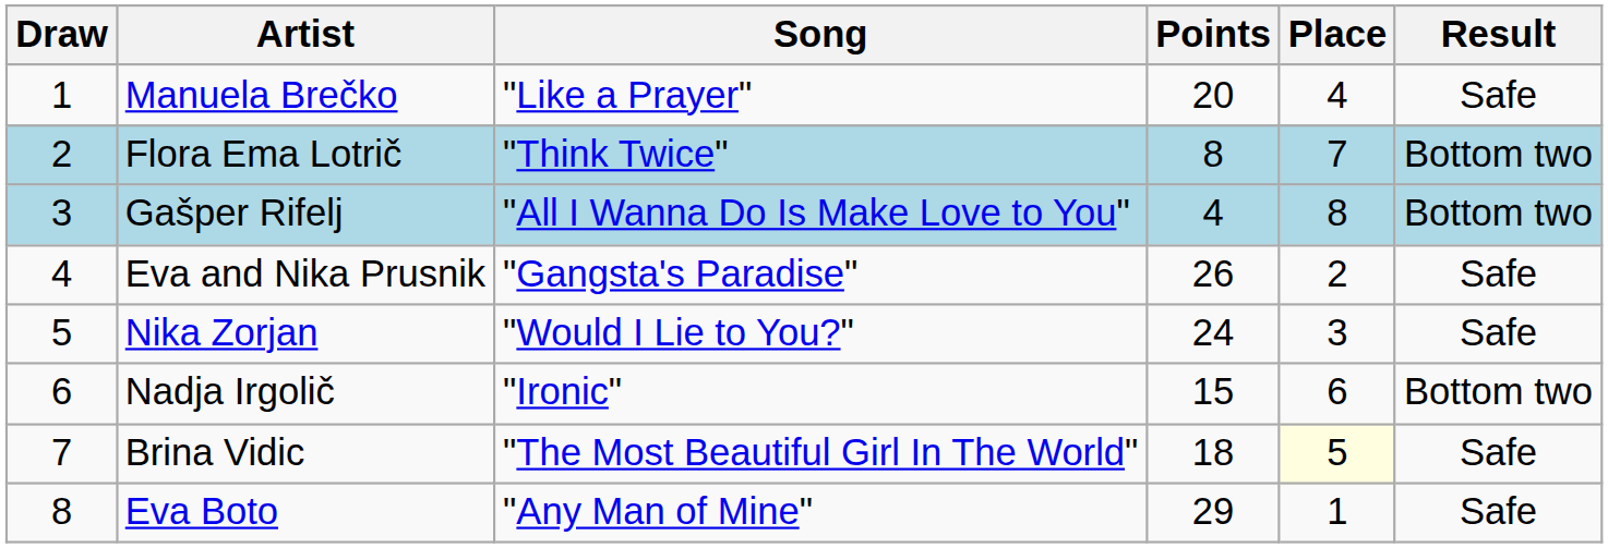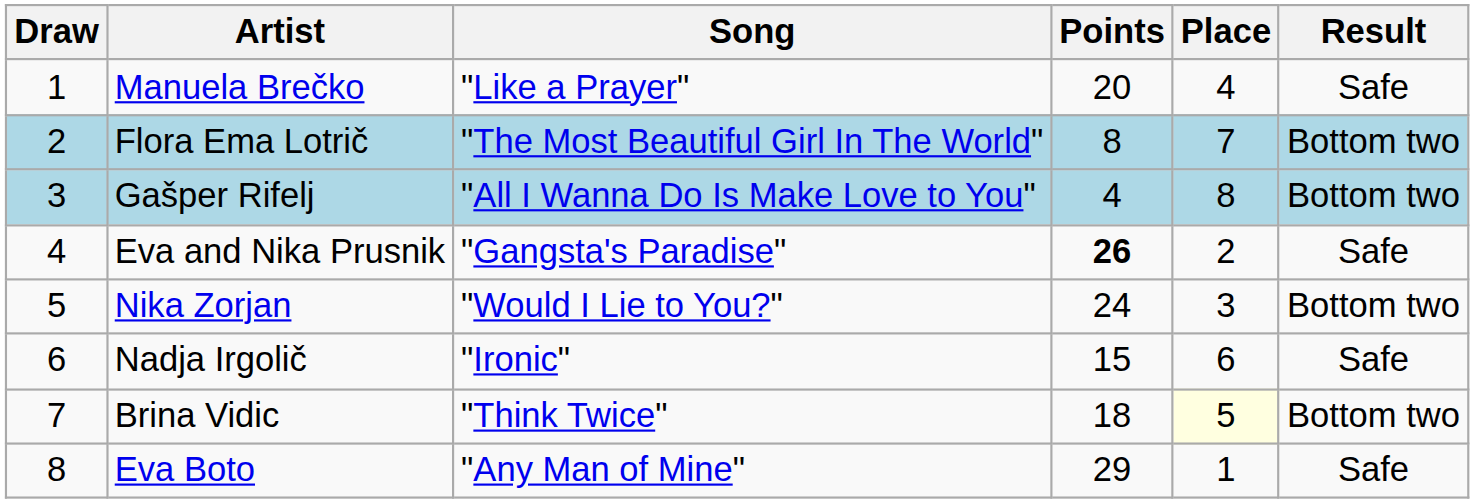Flora Ema Lotrič | Song: "Think Twice" -> "The Most Beautiful Girl In The World"
Eva and Nika Prusnik | Points: normal -> bold
Nika Zorjan | Result: Safe -> Bottom two
Nadja Irgolič | Result: Bottom two -> Safe
Brina Vidic | Song: "The Most Beautiful Girl In The World" -> "Think Twice"
Brina Vidic | Result: Safe -> Bottom two
